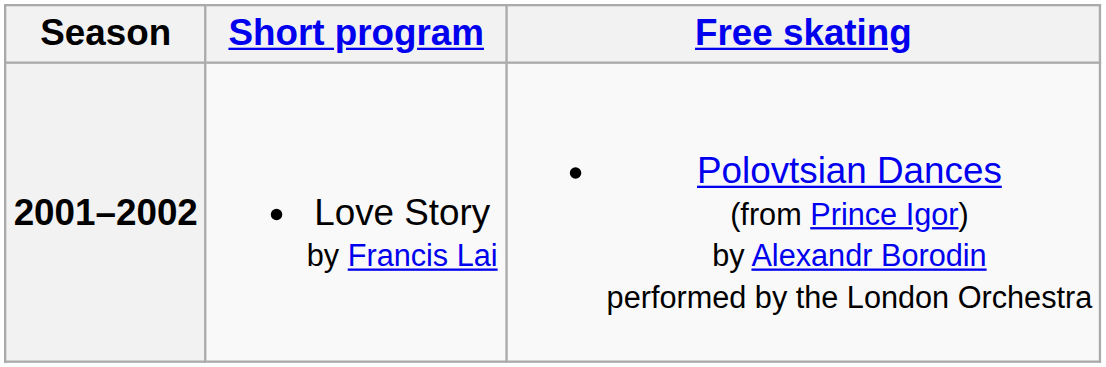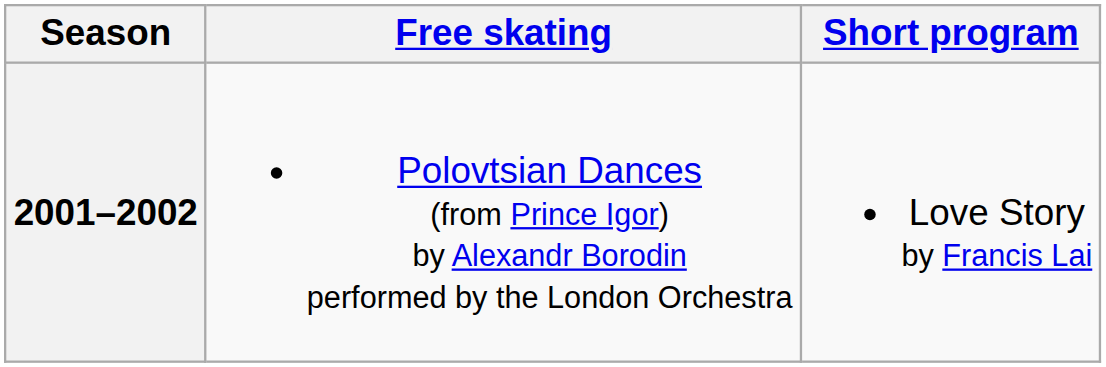columns swapped: Short program <-> Free skating
